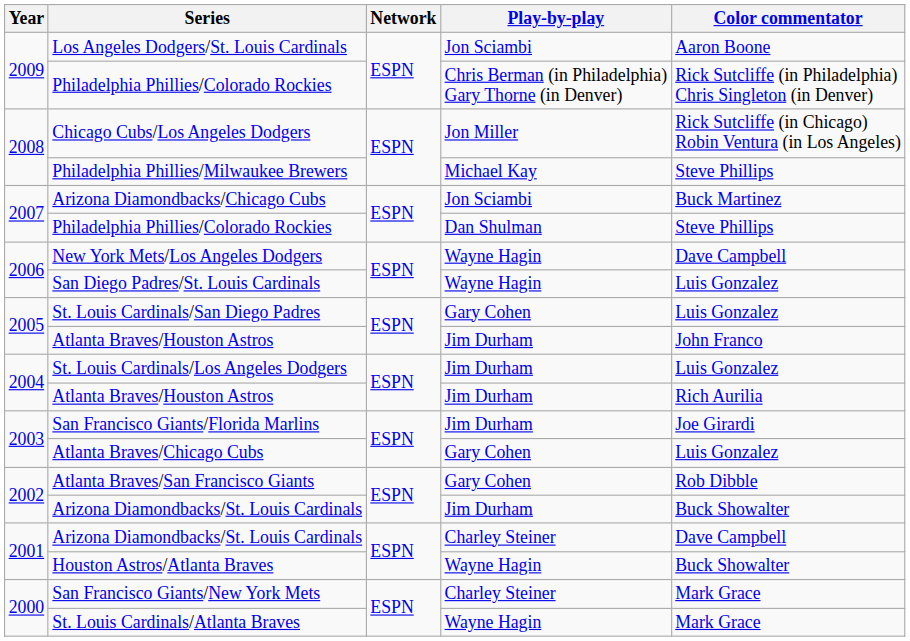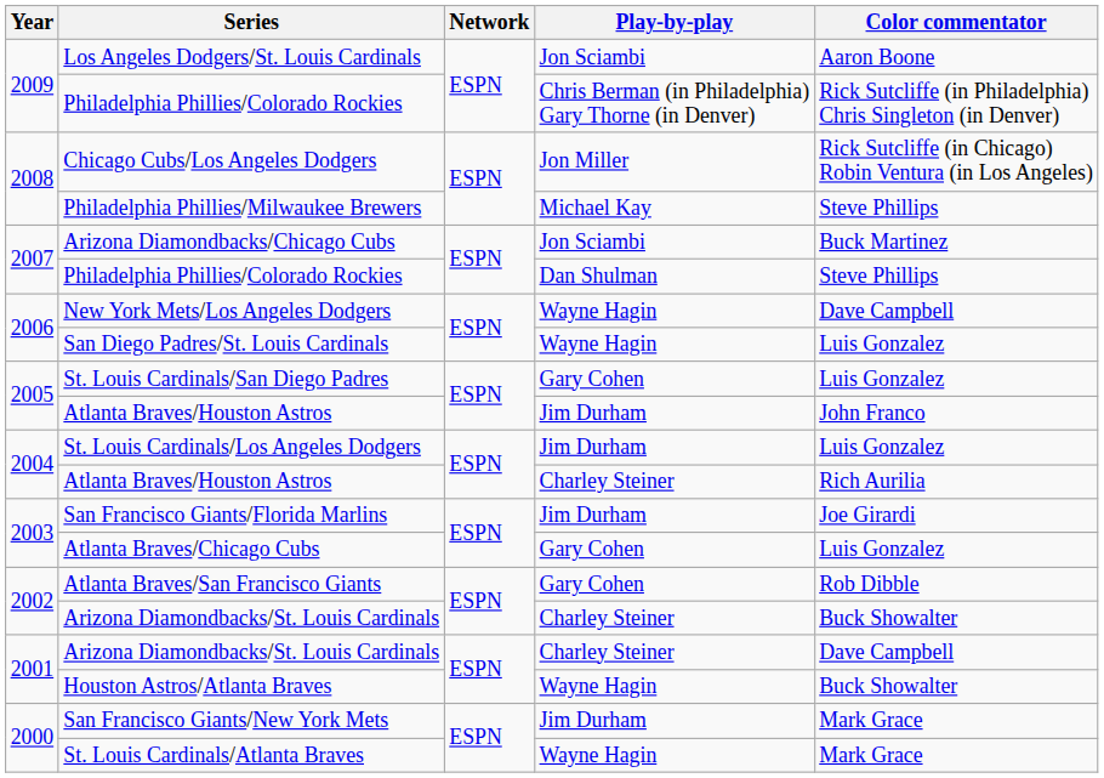2004 / Atlanta Braves/Houston Astros | Play-by-play: Jim Durham -> Charley Steiner
2002 / Arizona Diamondbacks/St. Louis Cardinals | Play-by-play: Jim Durham -> Charley Steiner
San Francisco Giants/New York Mets | Play-by-play: Charley Steiner -> Jim Durham
